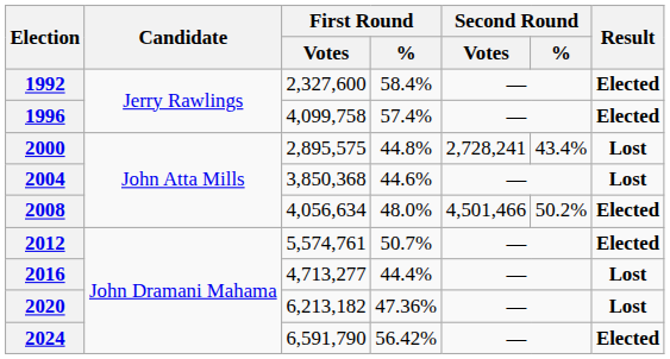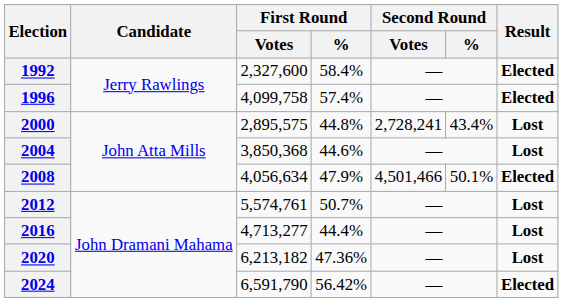2008 | First Round / %: 48.0% -> 47.9%
2008 | Second Round / %: 50.2% -> 50.1%
2012 | Result: Elected -> Lost
